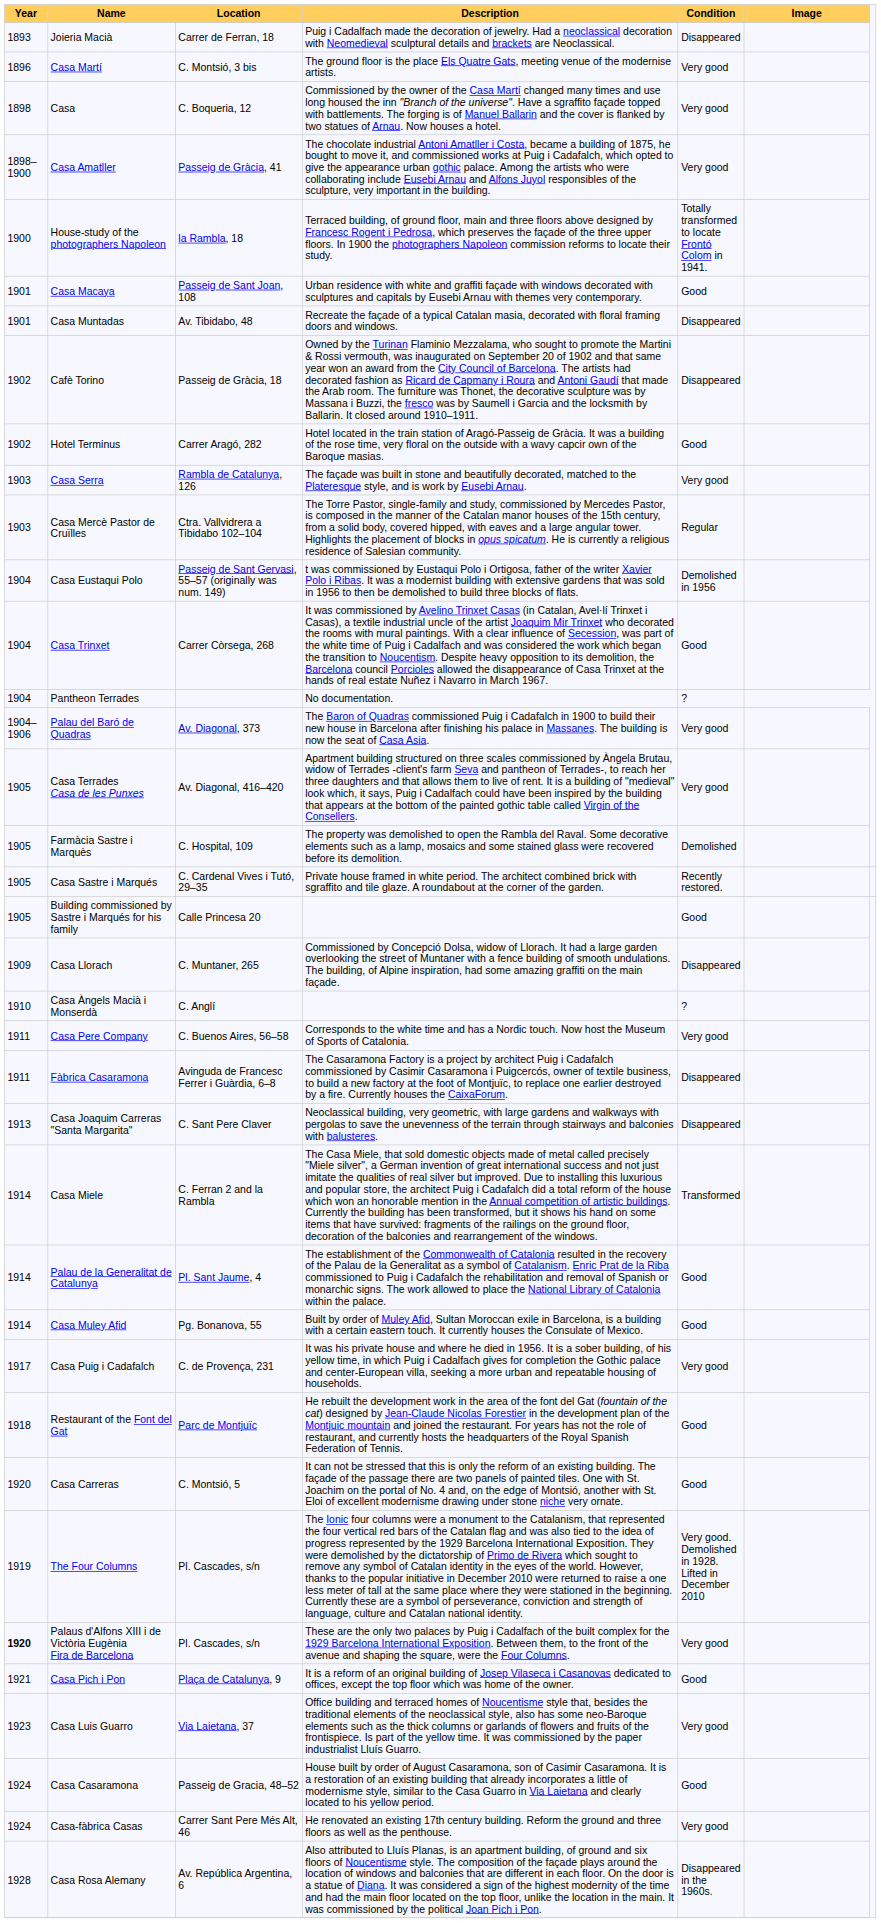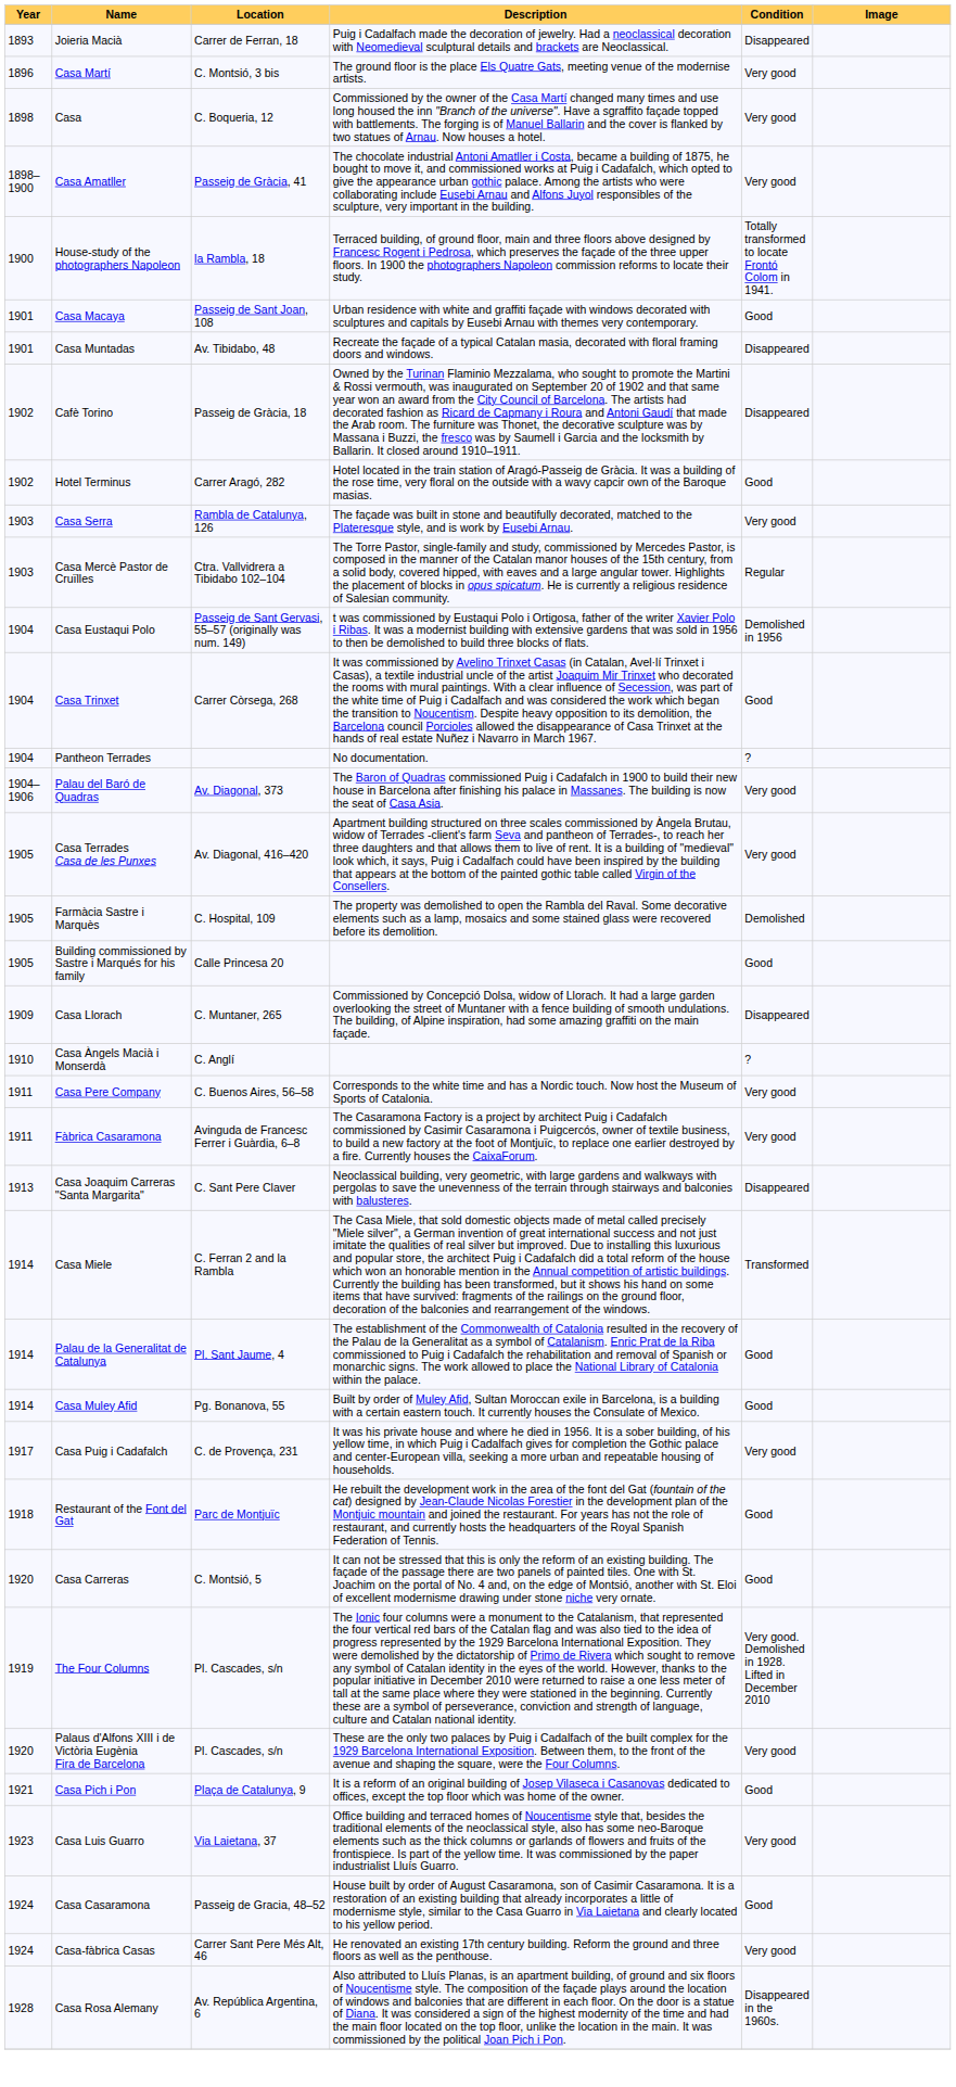- row: 1905 | Casa Sastre i Marqués | C. Cardenal Vives i Tutó, 29–35 | Private house framed in white period. The architect combined brick with sgraffito and tile glaze. A roundabout at the corner of the garden. | Recently restored.
Fàbrica Casaramona | Condition: Disappeared -> Very good
Palaus d'Alfons XIII i de Victòria Eugènia Fira de Barcelona | Year: bold -> normal
